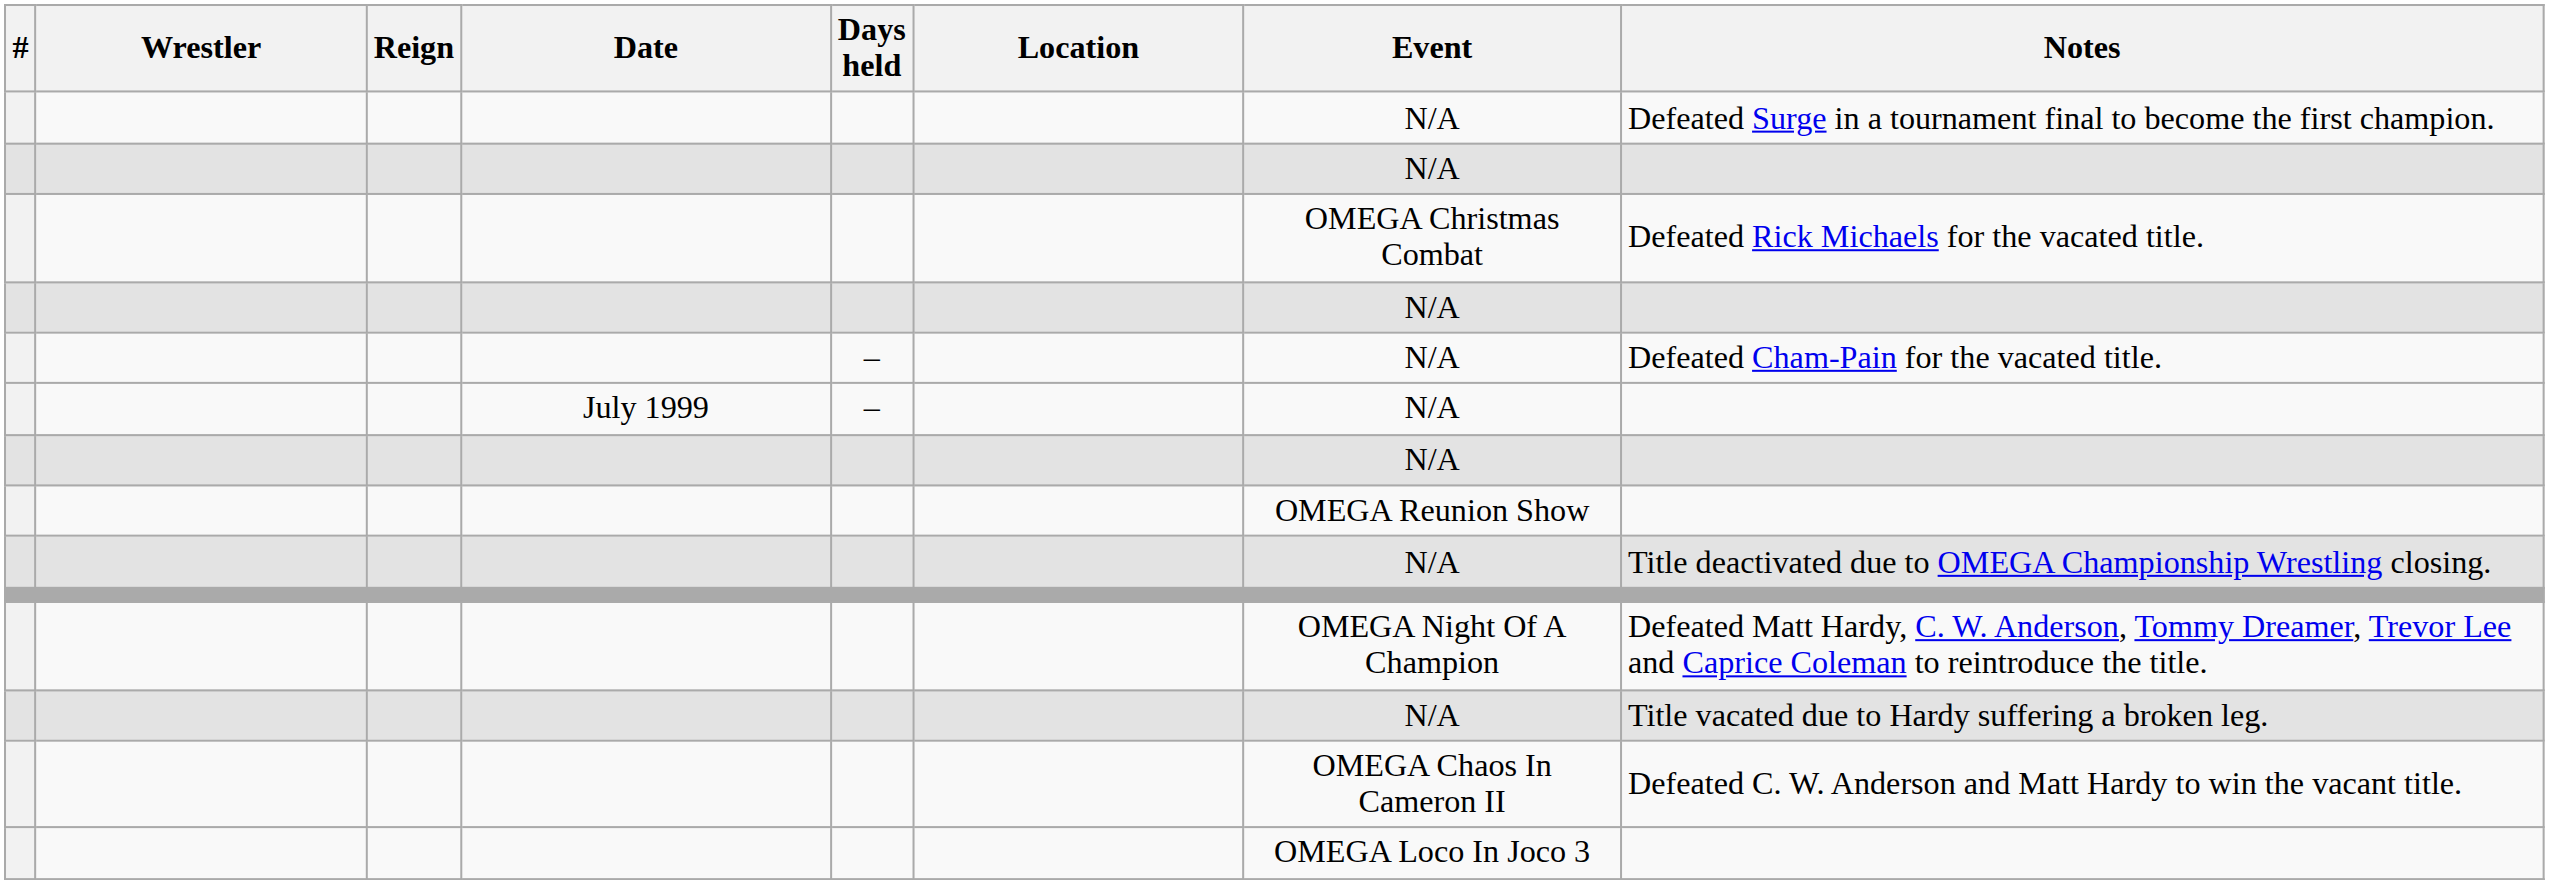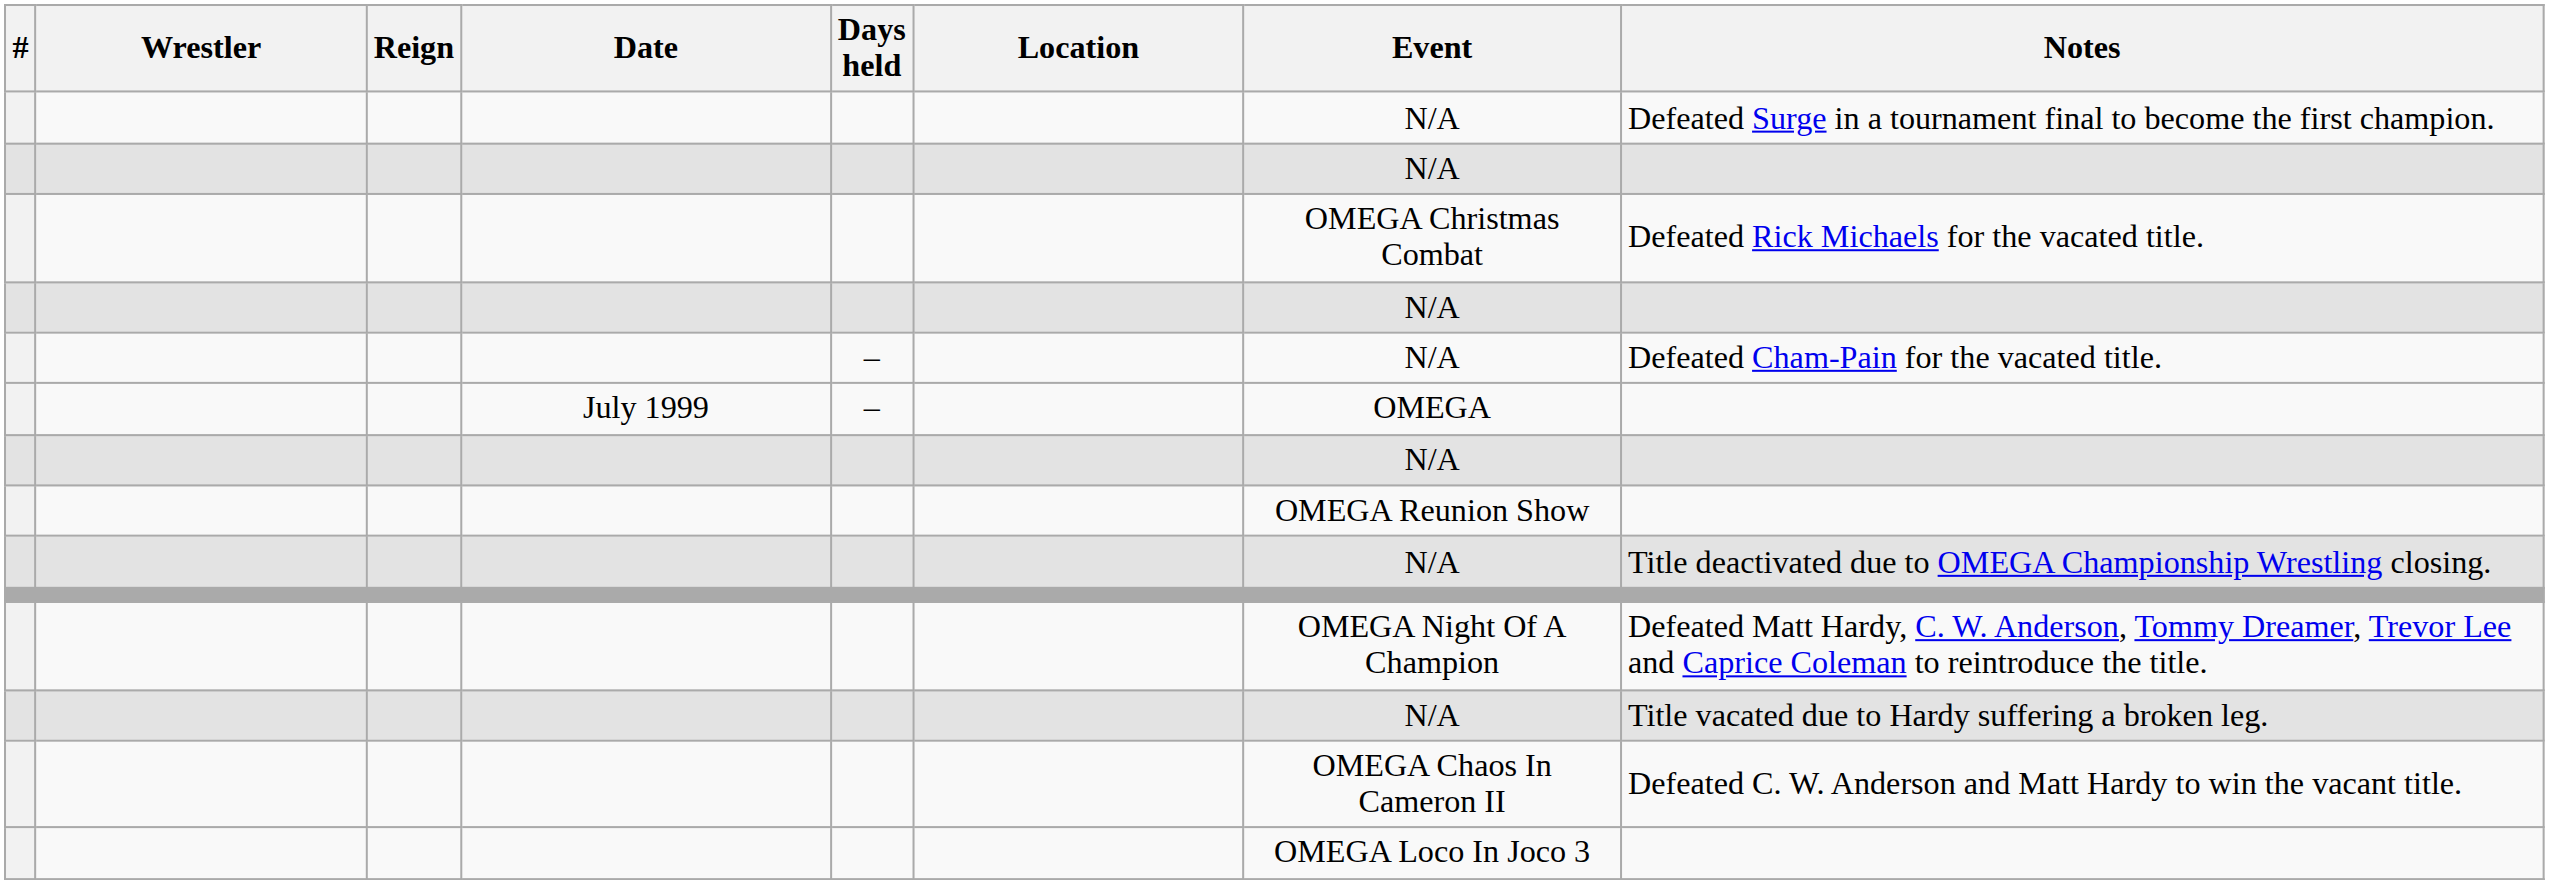July 1999 | Event: N/A -> OMEGA
